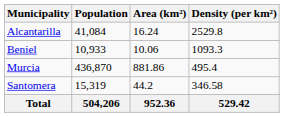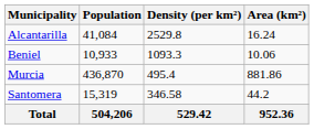columns swapped: Area (km²) <-> Density (per km²)
